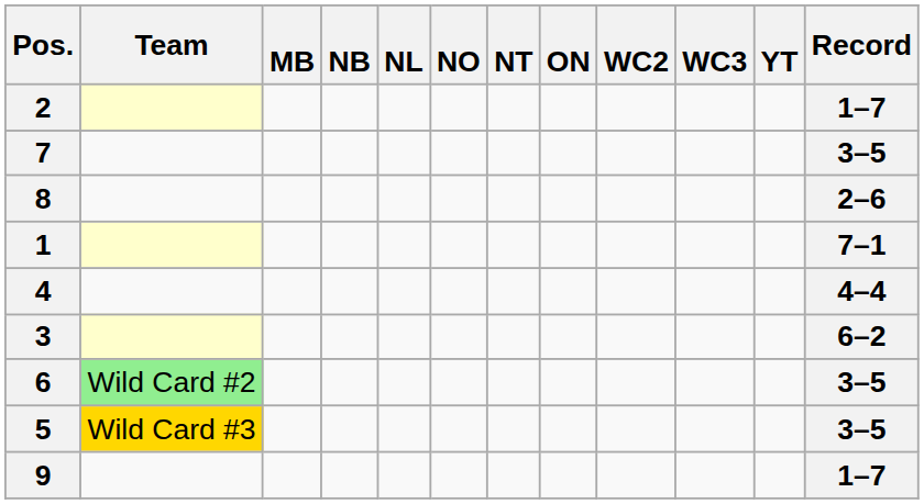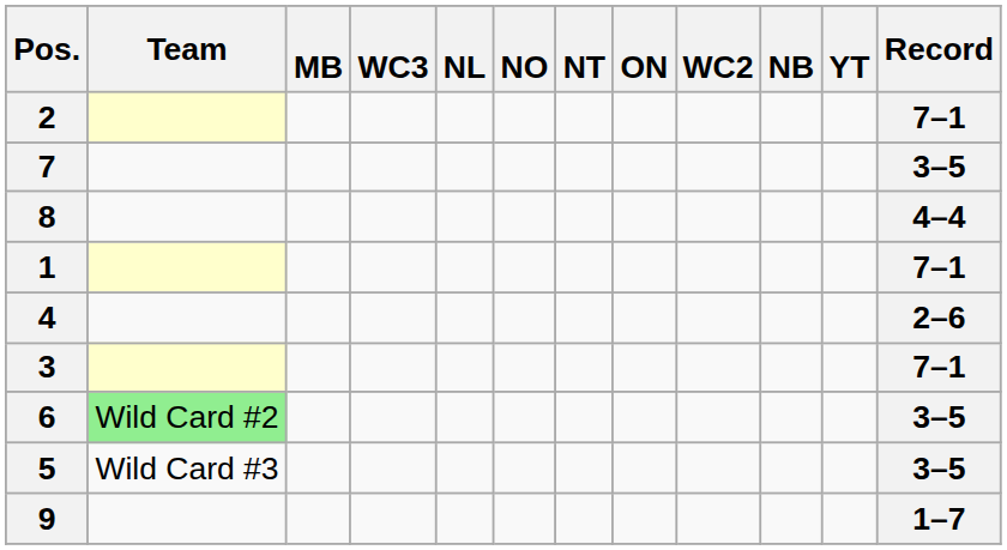columns swapped: NB <-> WC3
2 | Record: 1–7 -> 7–1
8 | Record: 2–6 -> 4–4
4 | Record: 4–4 -> 2–6
3 | Record: 6–2 -> 7–1
5 | Team: gold background -> no background
